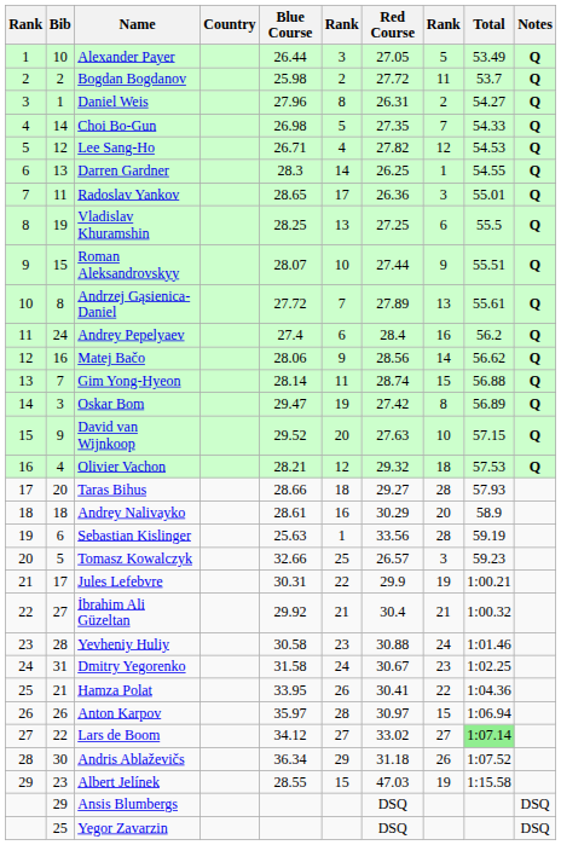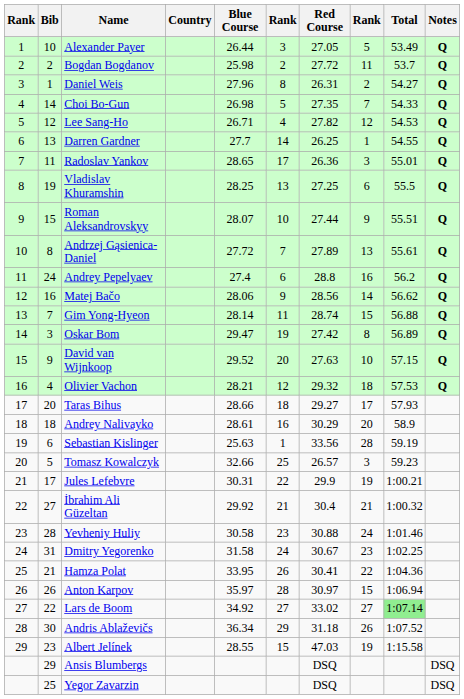Darren Gardner | Blue Course: 28.3 -> 27.7
Andrey Pepelyaev | Red Course: 28.4 -> 28.8
Taras Bihus | column 8: 28 -> 17
Lars de Boom | Blue Course: 34.12 -> 34.92
